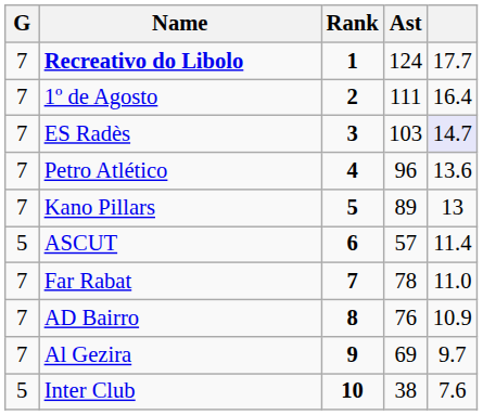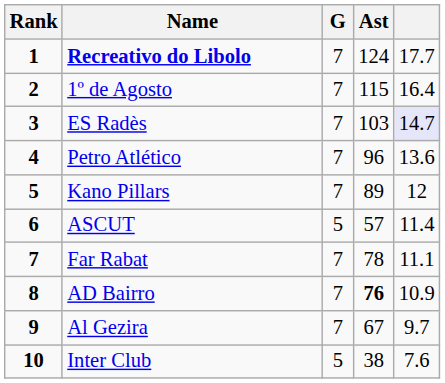columns swapped: Rank <-> G
1º de Agosto | Ast: 111 -> 115
Kano Pillars | column 5: 13 -> 12
Far Rabat | column 5: 11.0 -> 11.1
AD Bairro | Ast: normal -> bold
Al Gezira | Ast: 69 -> 67
